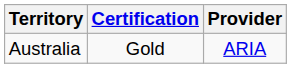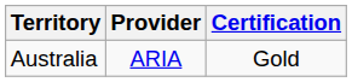columns swapped: Provider <-> Certification
